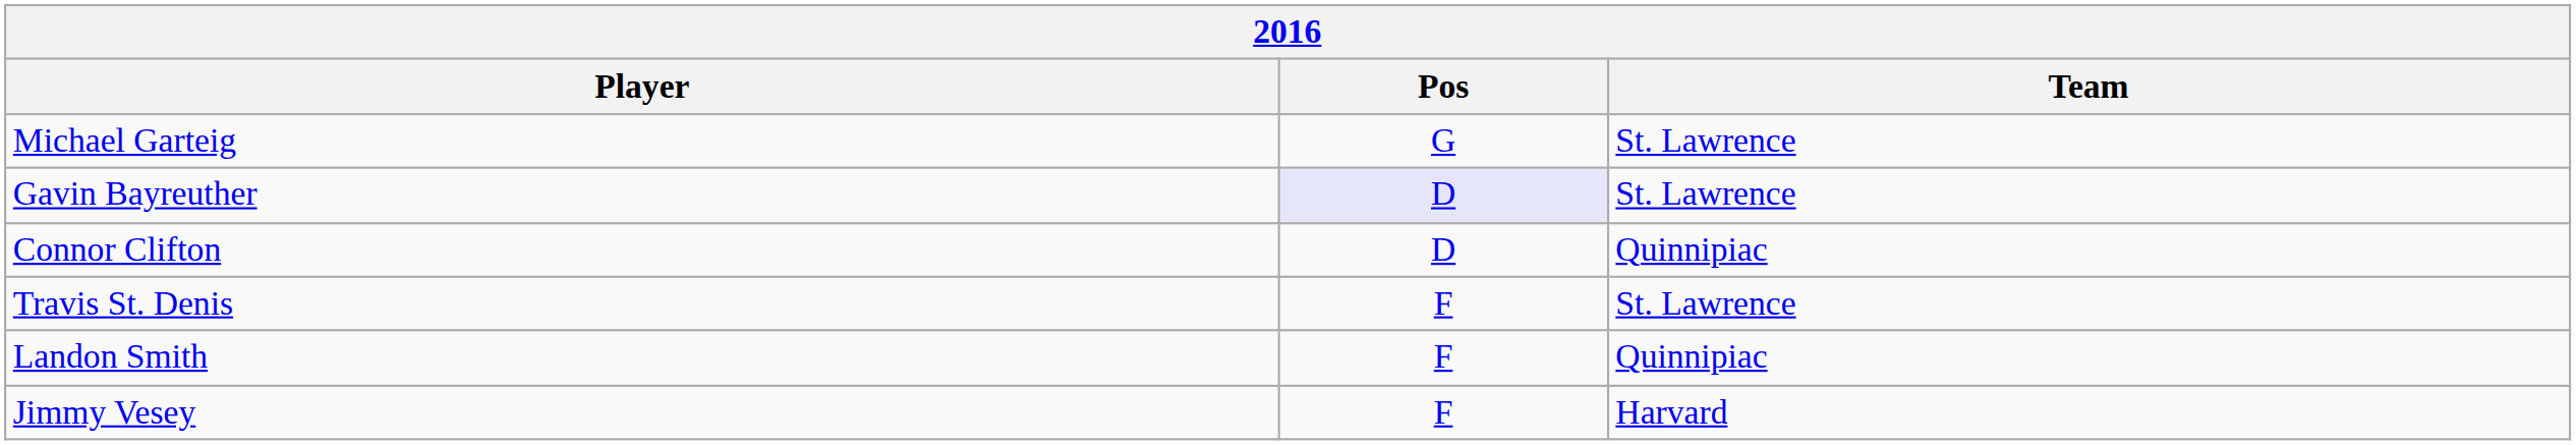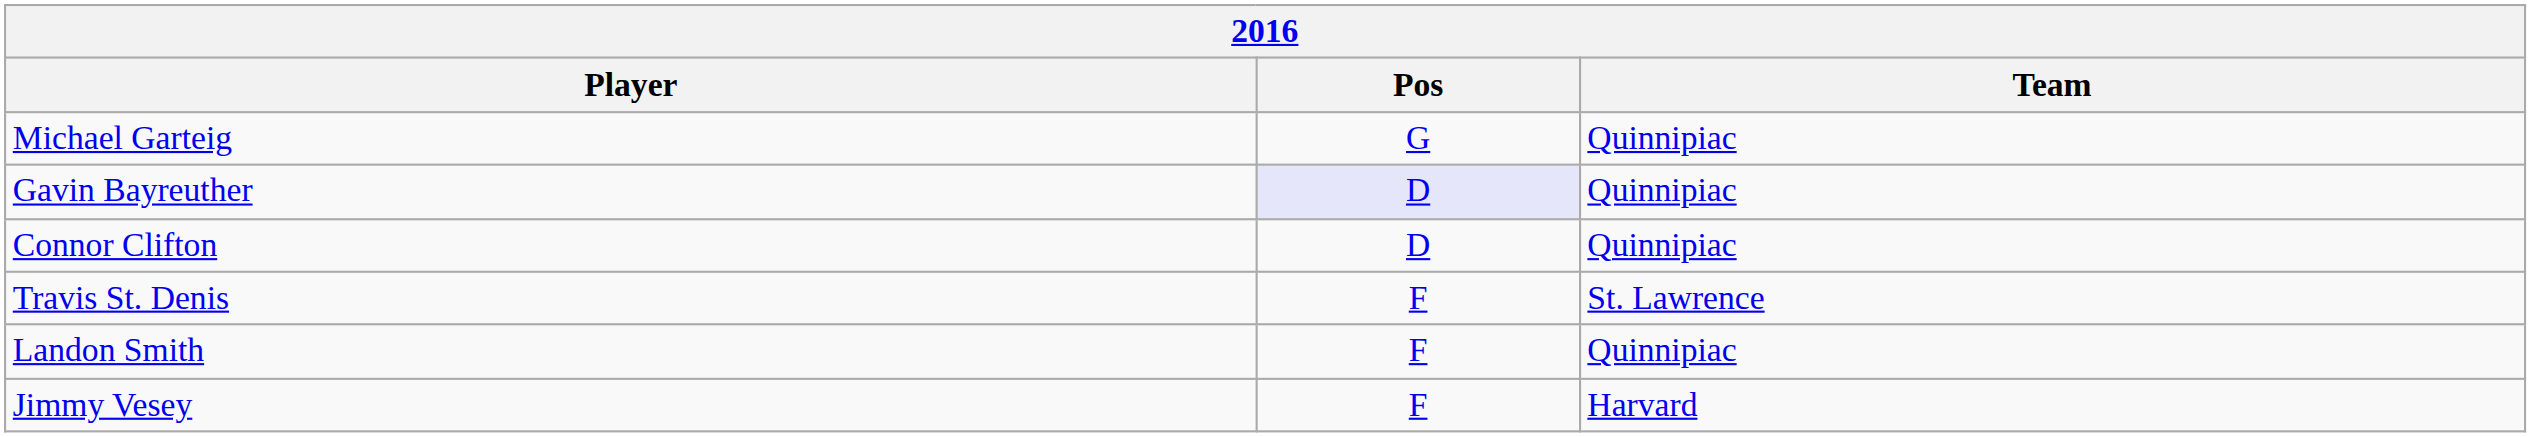Michael Garteig | Team: St. Lawrence -> Quinnipiac
Gavin Bayreuther | Team: St. Lawrence -> Quinnipiac
